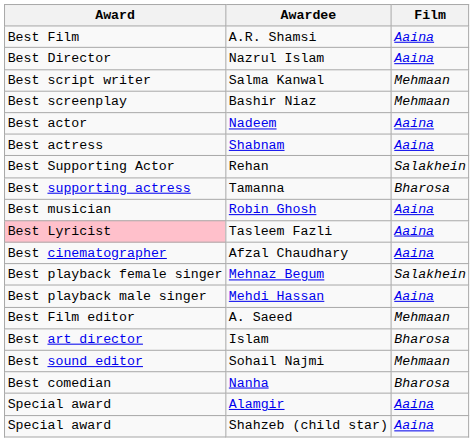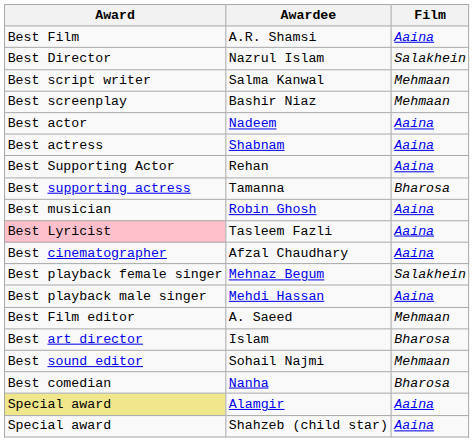Nazrul Islam | Film: Aaina -> Salakhein
Rehan | Film: Salakhein -> Aaina
Alamgir | Award: no background -> khaki background
